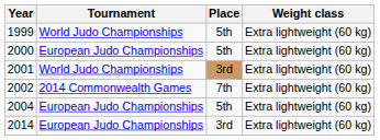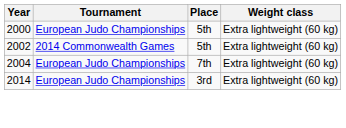- row: 1999 | World Judo Championships | 5th | Extra lightweight (60 kg)
- row: 2001 | World Judo Championships | 3rd | Extra lightweight (60 kg)
2002 | Place: 7th -> 5th
2004 | Place: 5th -> 7th
